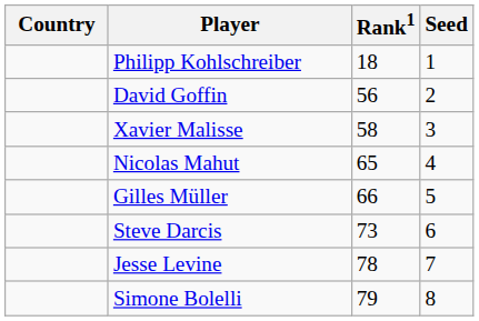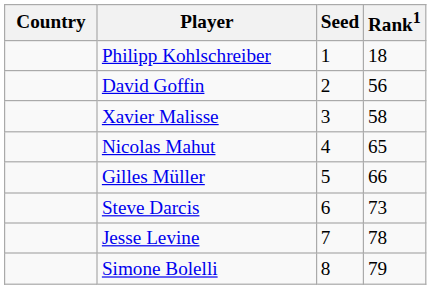columns swapped: Rank1 <-> Seed
